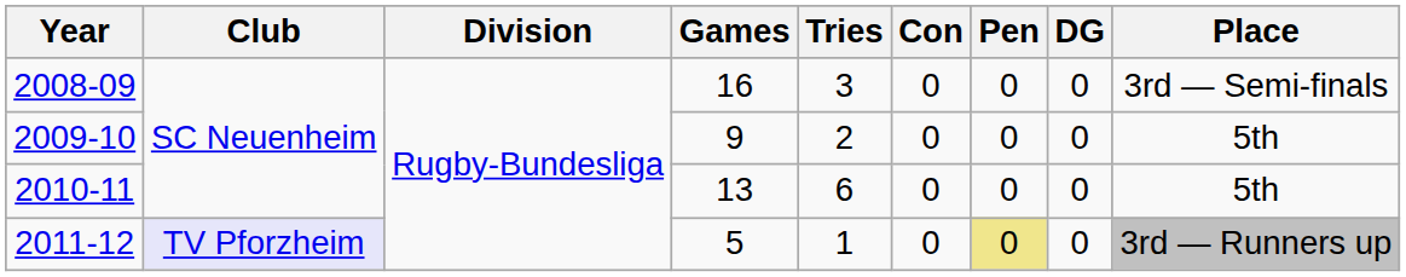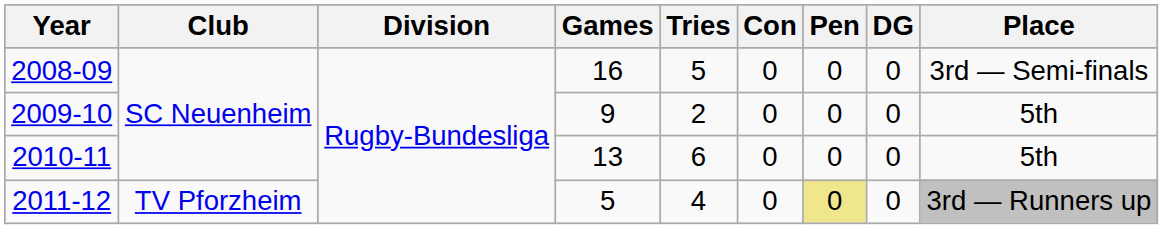2008-09 | Tries: 3 -> 5
2011-12 | Club: lavender background -> no background
2011-12 | Tries: 1 -> 4
